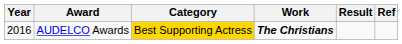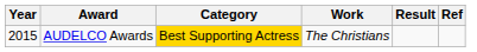AUDELCO Awards | Year: 2016 -> 2015
AUDELCO Awards | Work: bold -> normal
